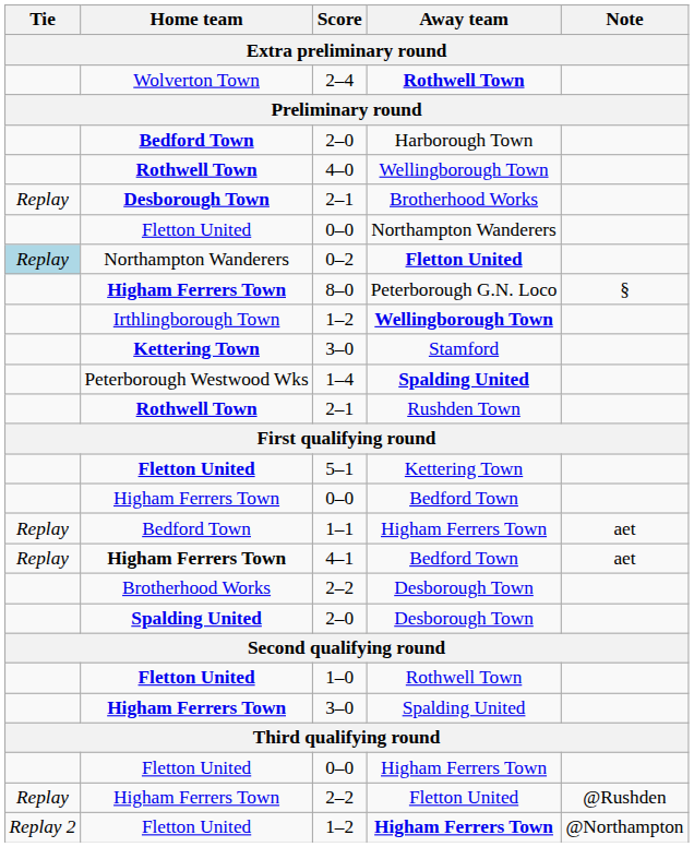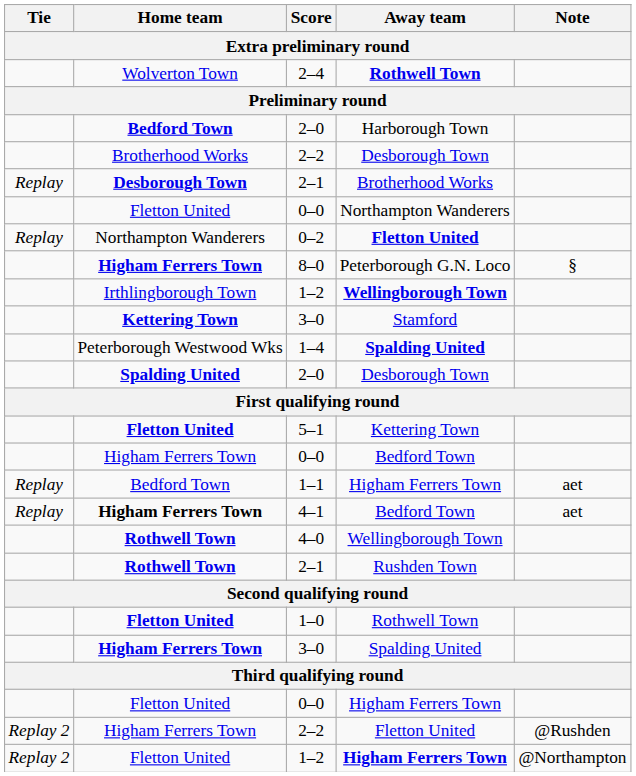rows swapped: 2–2 / Desborough Town <-> 4–0
0–2 | Tie: lightblue background -> no background
rows swapped: 2–1 / Rushden Town <-> 2–0 / Desborough Town
2–2 / Fletton United | Tie: Replay -> Replay 2
